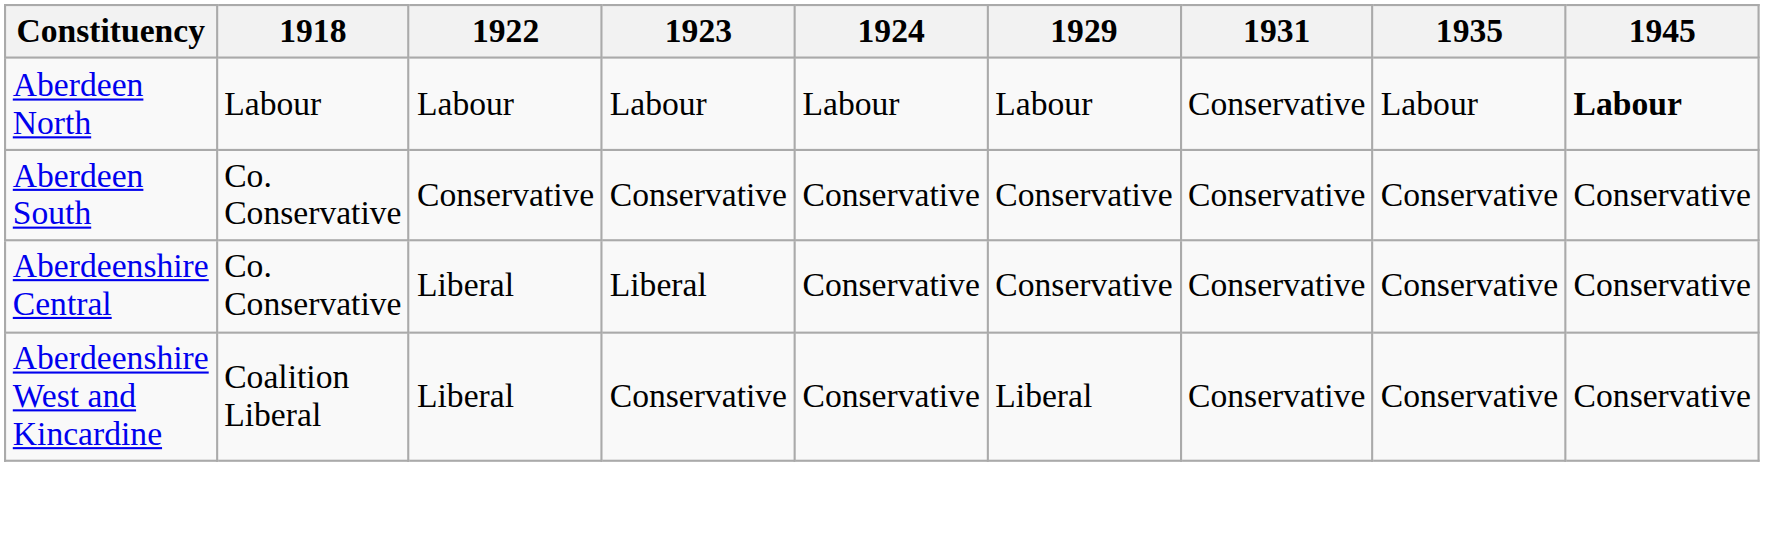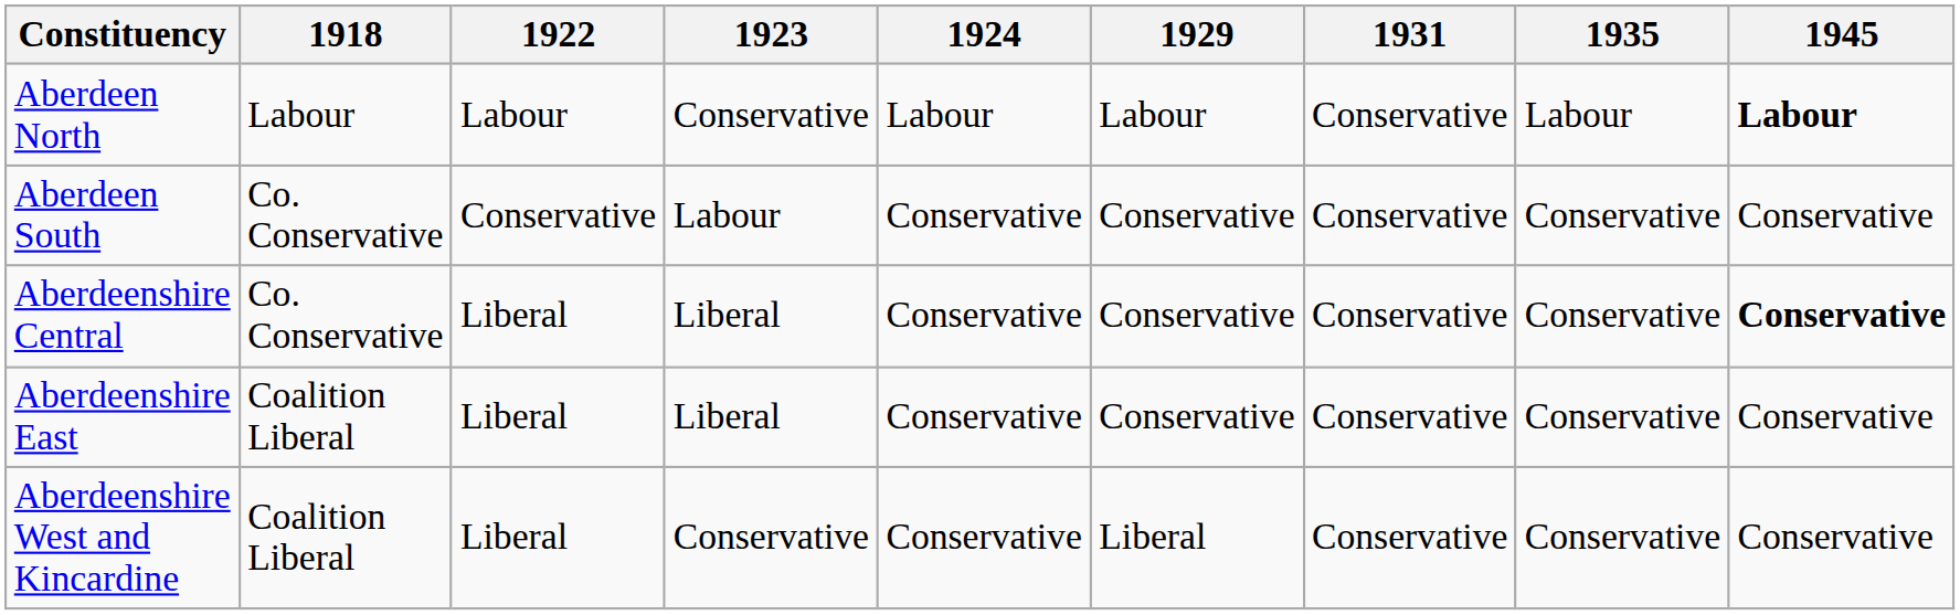Aberdeen North | 1923: Labour -> Conservative
Aberdeen South | 1923: Conservative -> Labour
Aberdeenshire Central | 1945: normal -> bold
+ row: Aberdeenshire East | Coalition Liberal | Liberal | Liberal | Conservative | Conservative | Conservative | Conservative | Conservative
